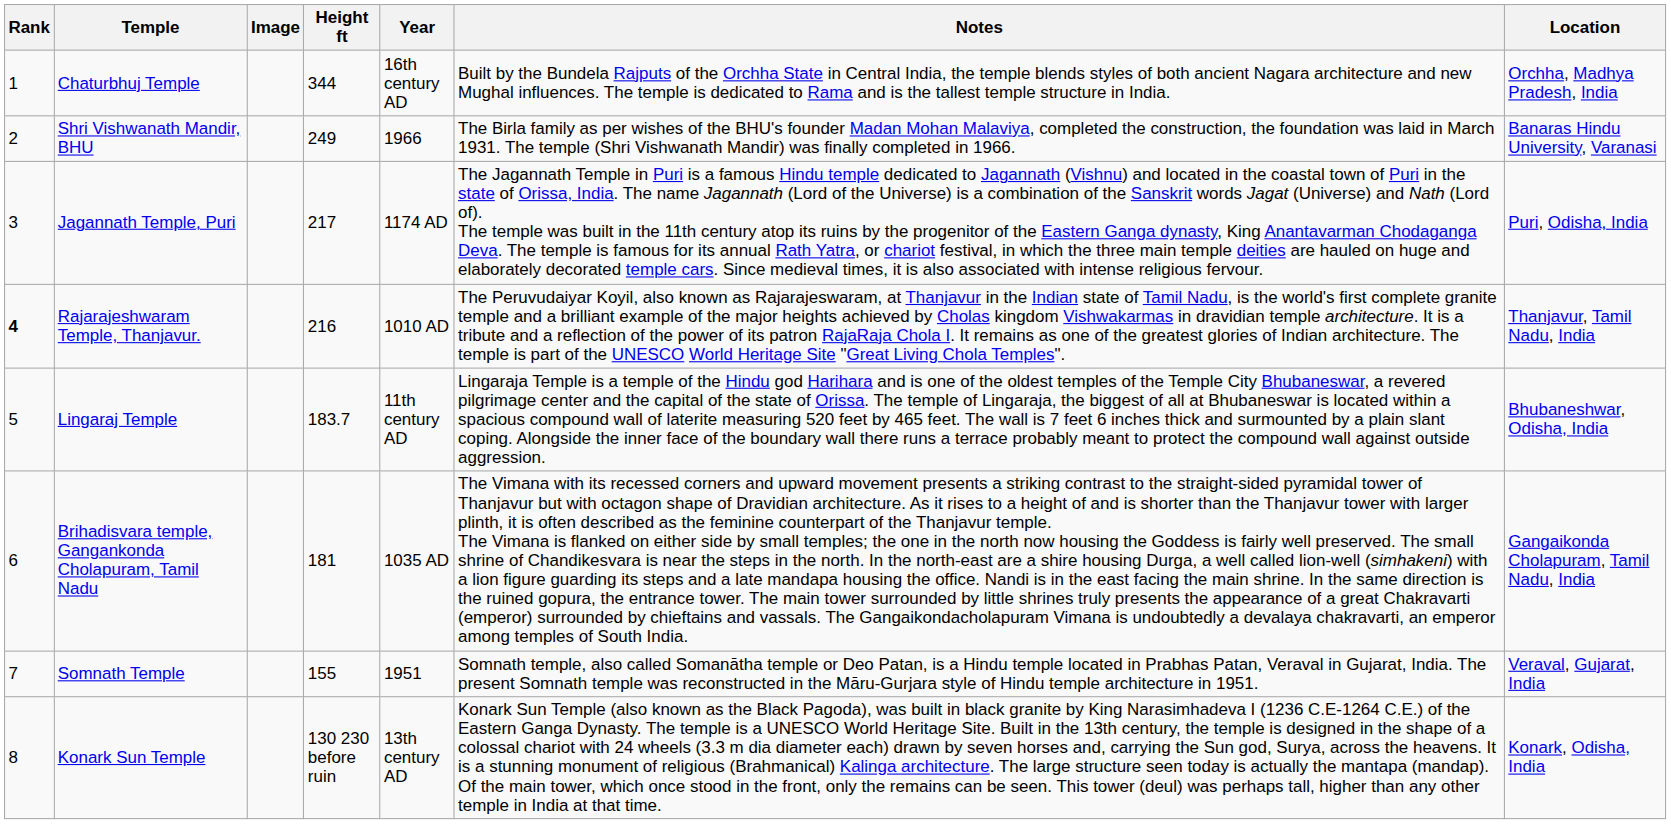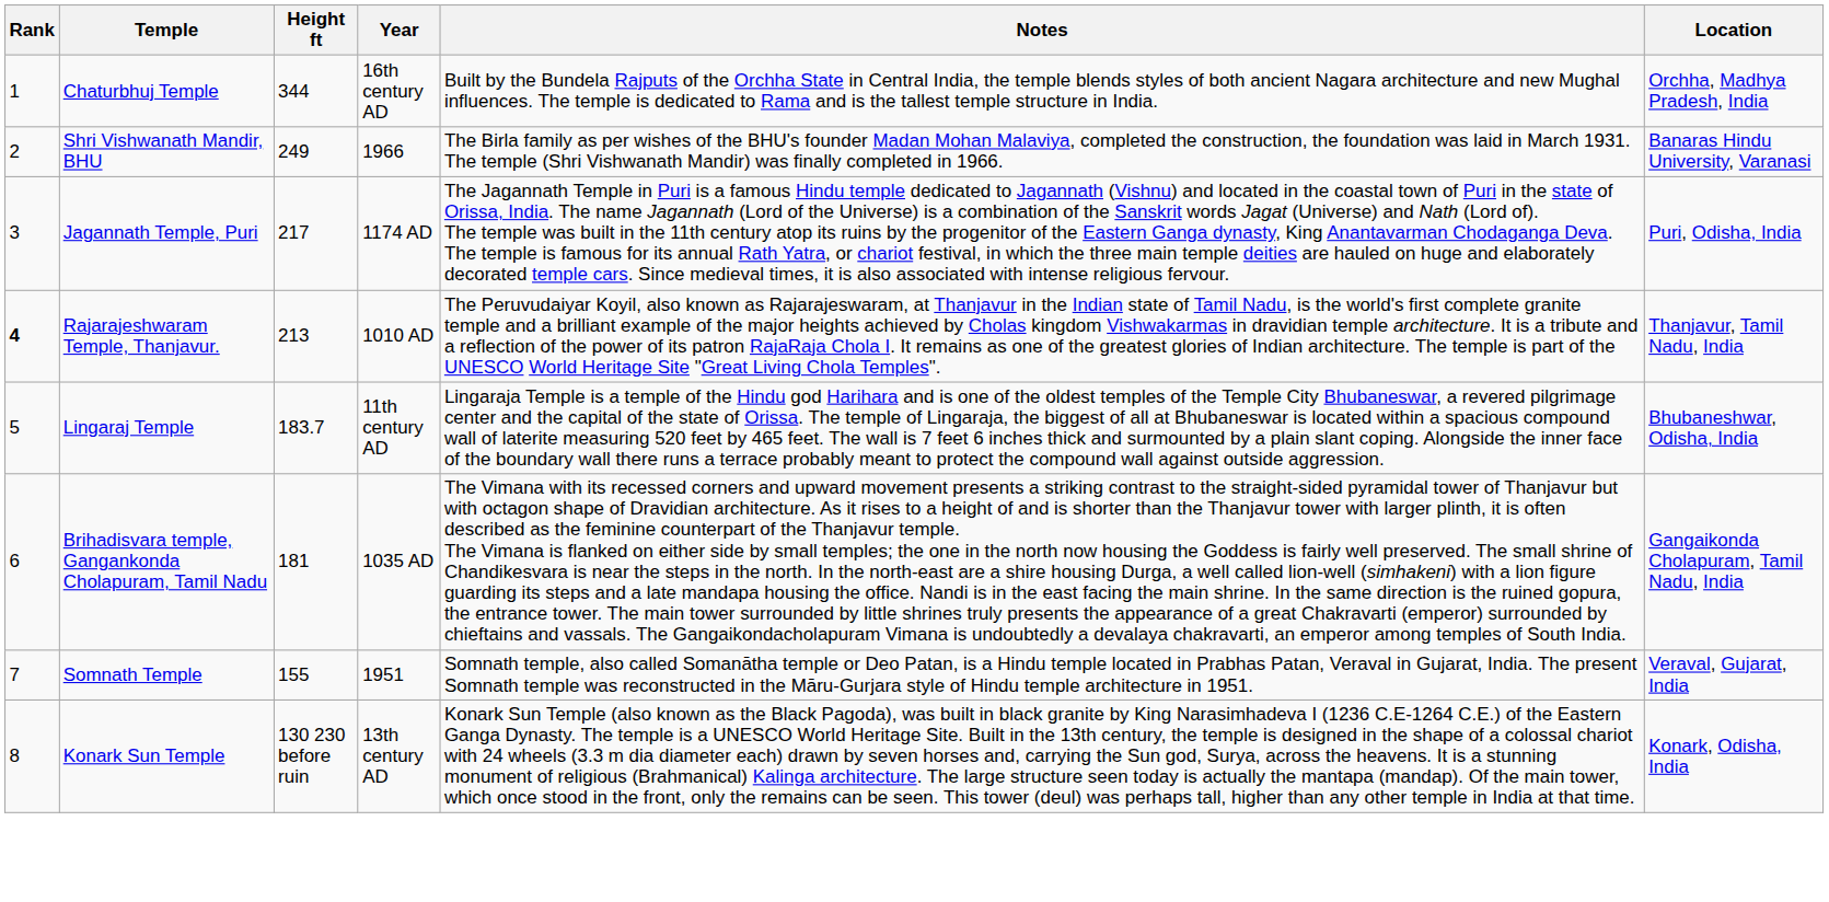- column: Image
Rajarajeshwaram Temple, Thanjavur. | Height ft: 216 -> 213
